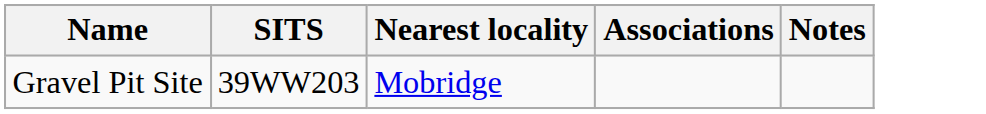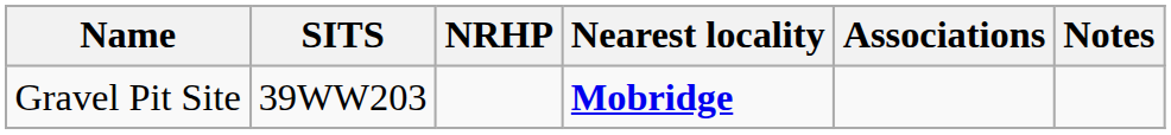+ column: NRHP
Gravel Pit Site | Nearest locality: normal -> bold
